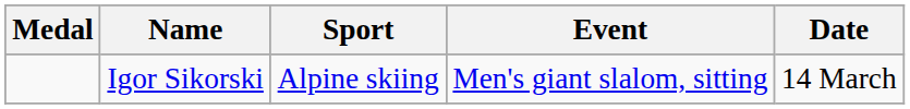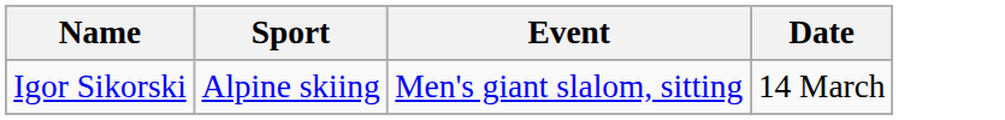- column: Medal
